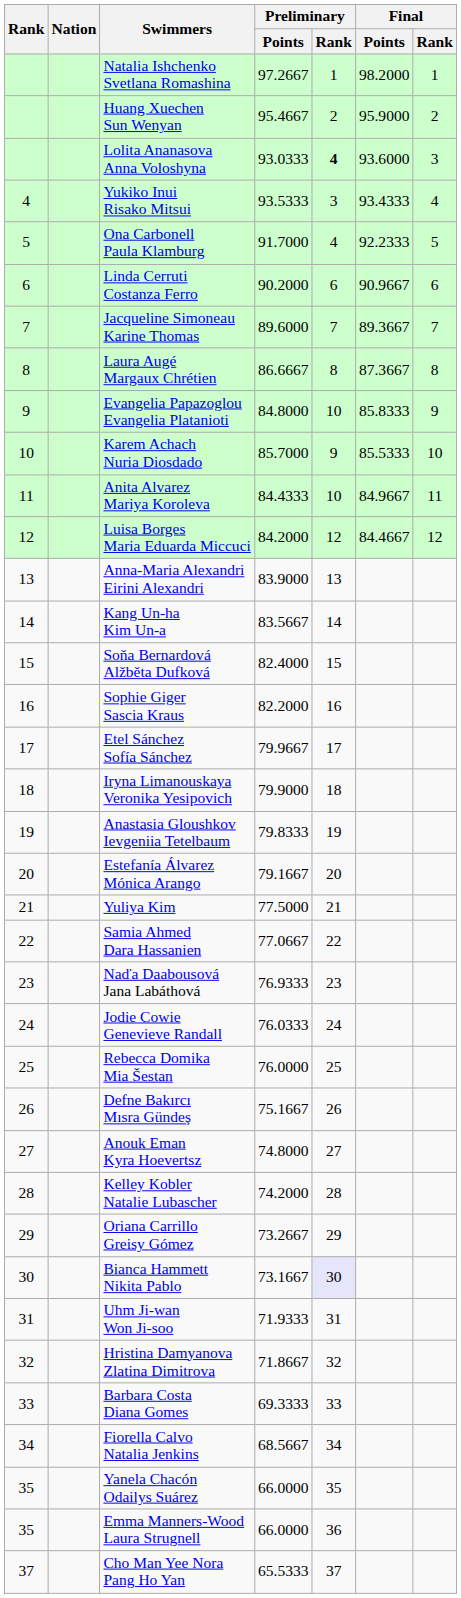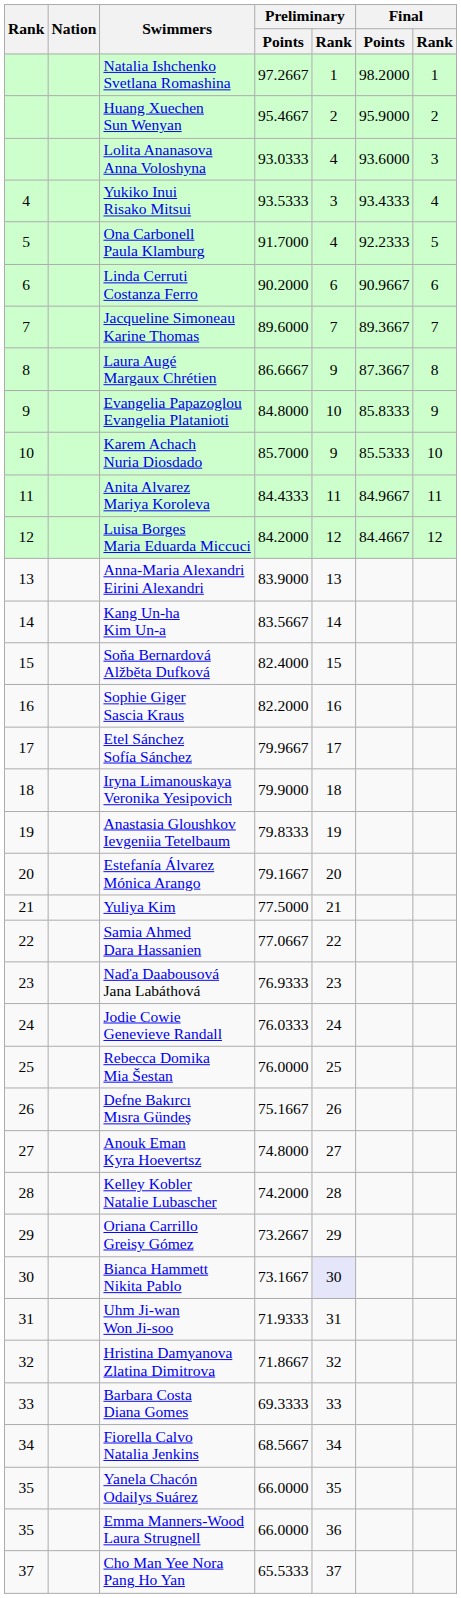Lolita Ananasova Anna Voloshyna | Preliminary / Rank: bold -> normal
Laura Augé Margaux Chrétien | Preliminary / Rank: 8 -> 9
Anita Alvarez Mariya Koroleva | Preliminary / Rank: 10 -> 11
